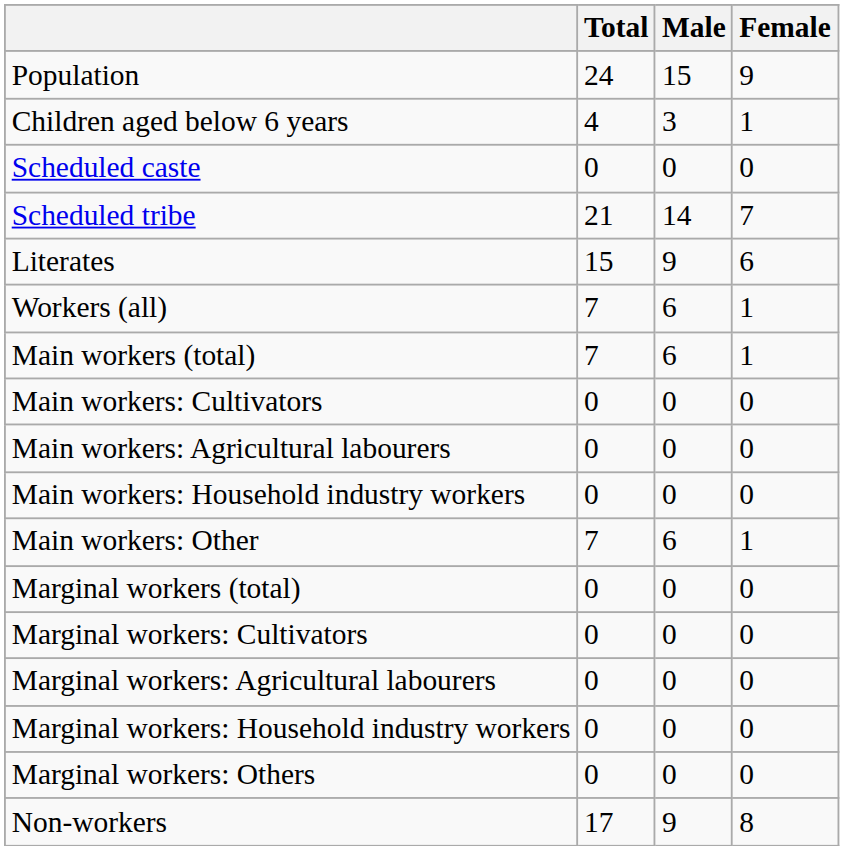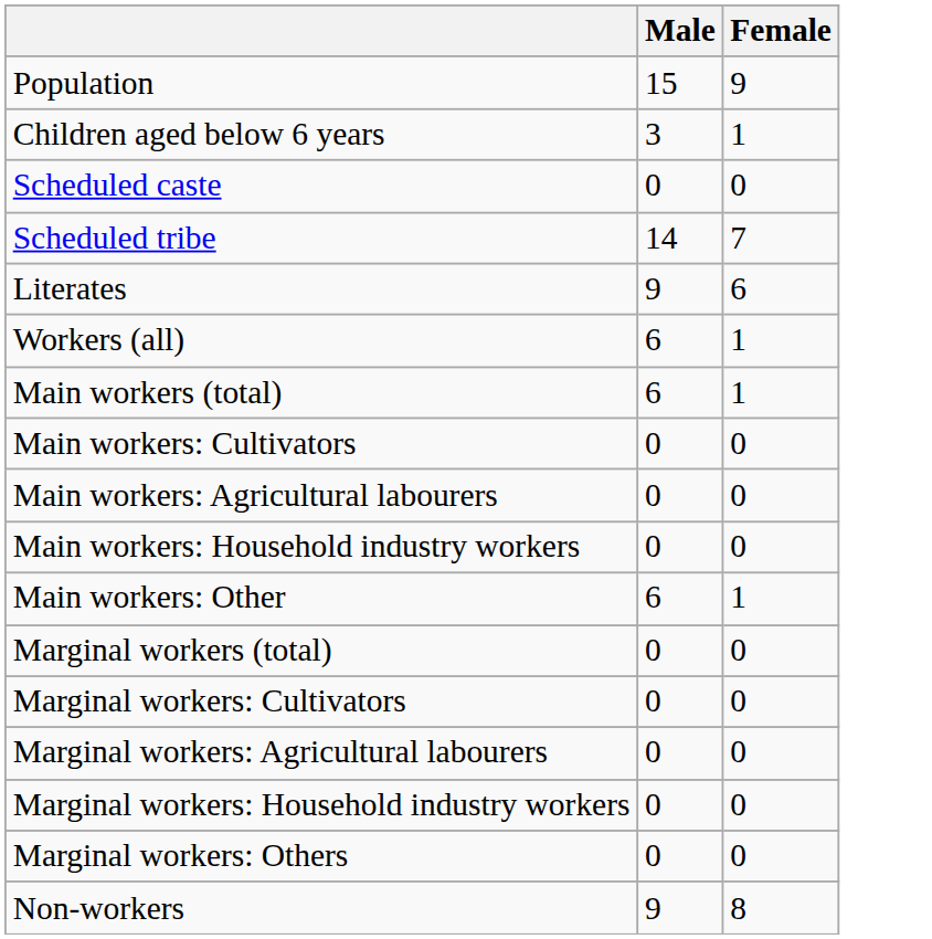- column: Total | 24 | 4 | 0 | 21 | 15 | 7 | 7 | 0 | 0 | 0 | 7 | 0 | 0 | 0 | 0 | 0 | 17
